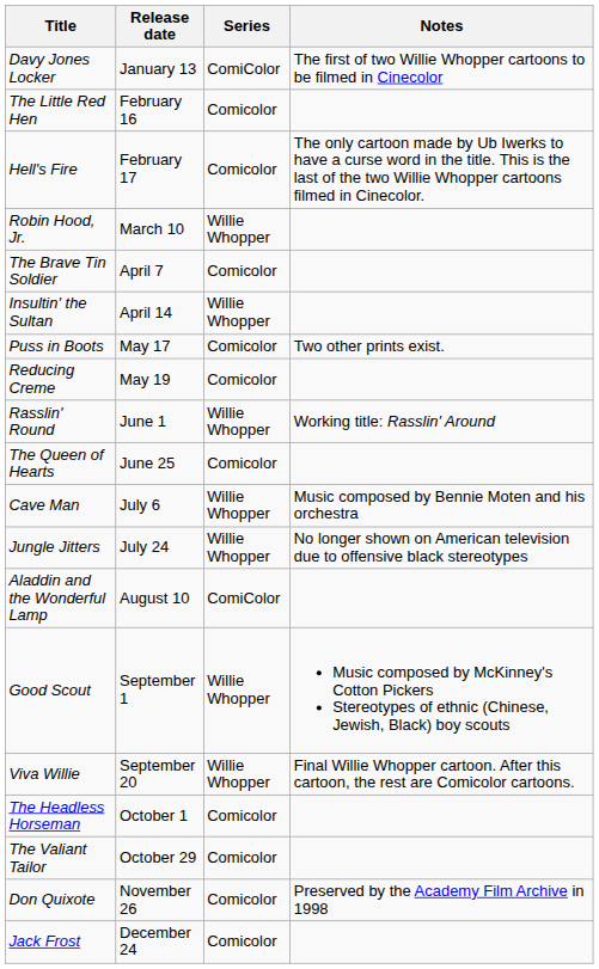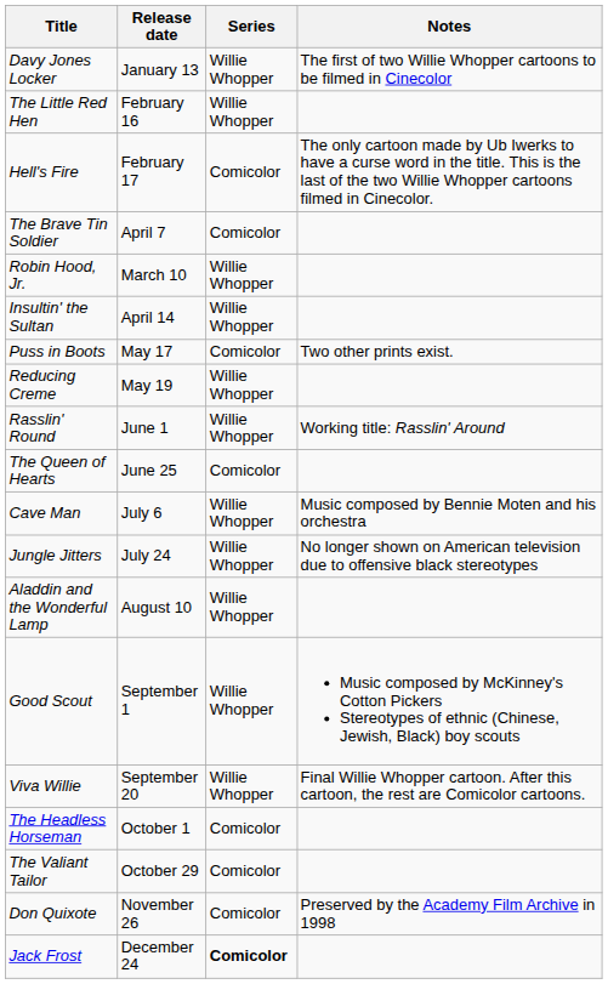Davy Jones Locker | Series: ComiColor -> Willie Whopper
The Little Red Hen | Series: Comicolor -> Willie Whopper
rows swapped: Robin Hood, Jr. <-> The Brave Tin Soldier
Reducing Creme | Series: Comicolor -> Willie Whopper
Aladdin and the Wonderful Lamp | Series: ComiColor -> Willie Whopper
Jack Frost | Series: normal -> bold
